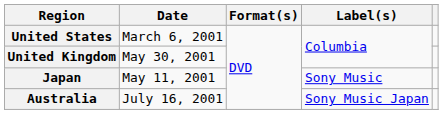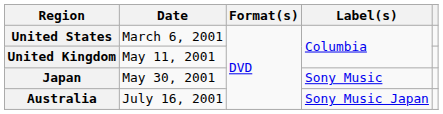United Kingdom | Date: May 30, 2001 -> May 11, 2001
Japan | Date: May 11, 2001 -> May 30, 2001
